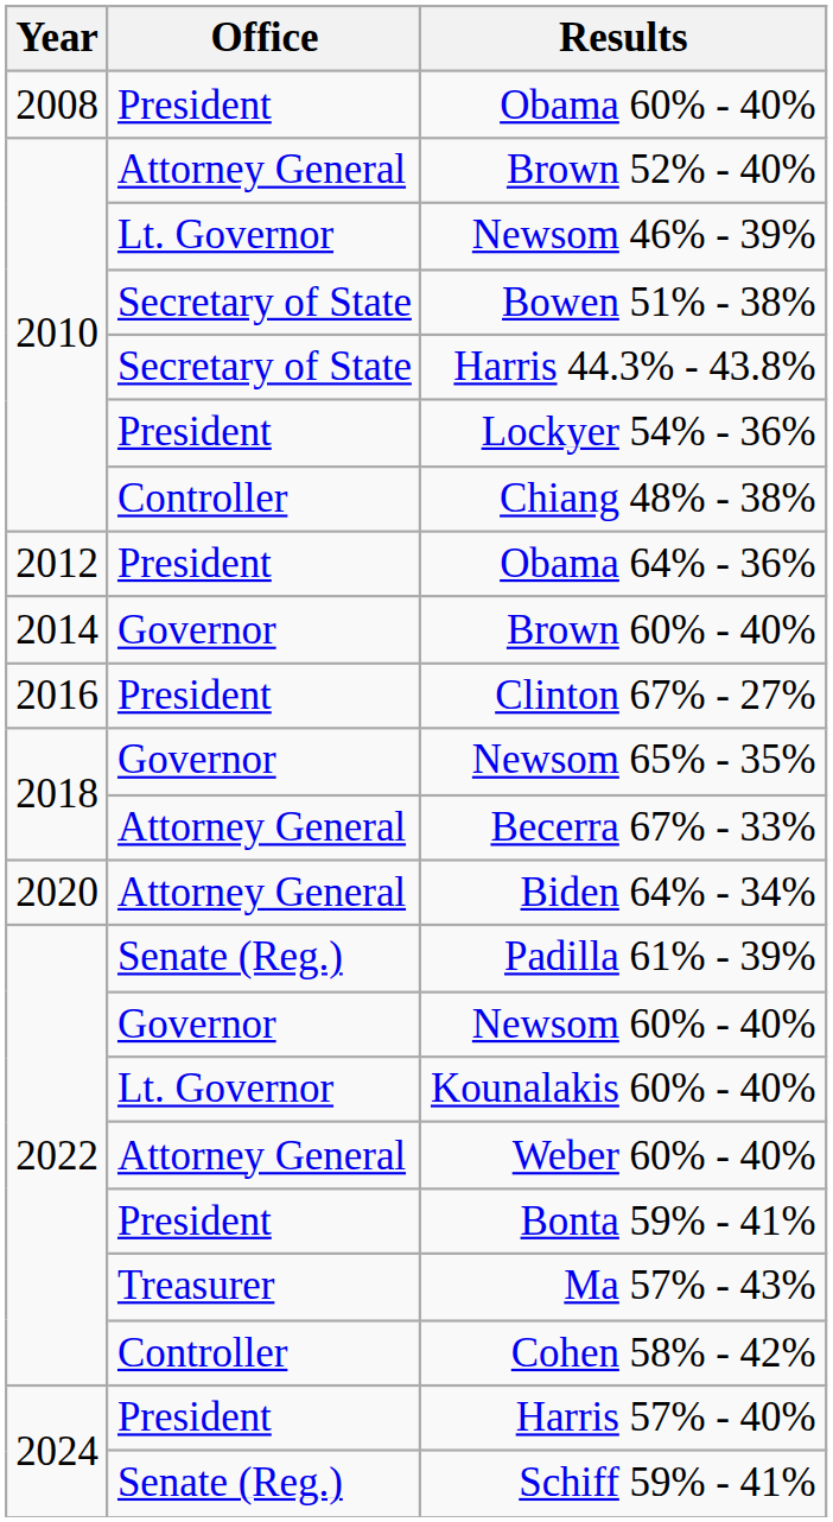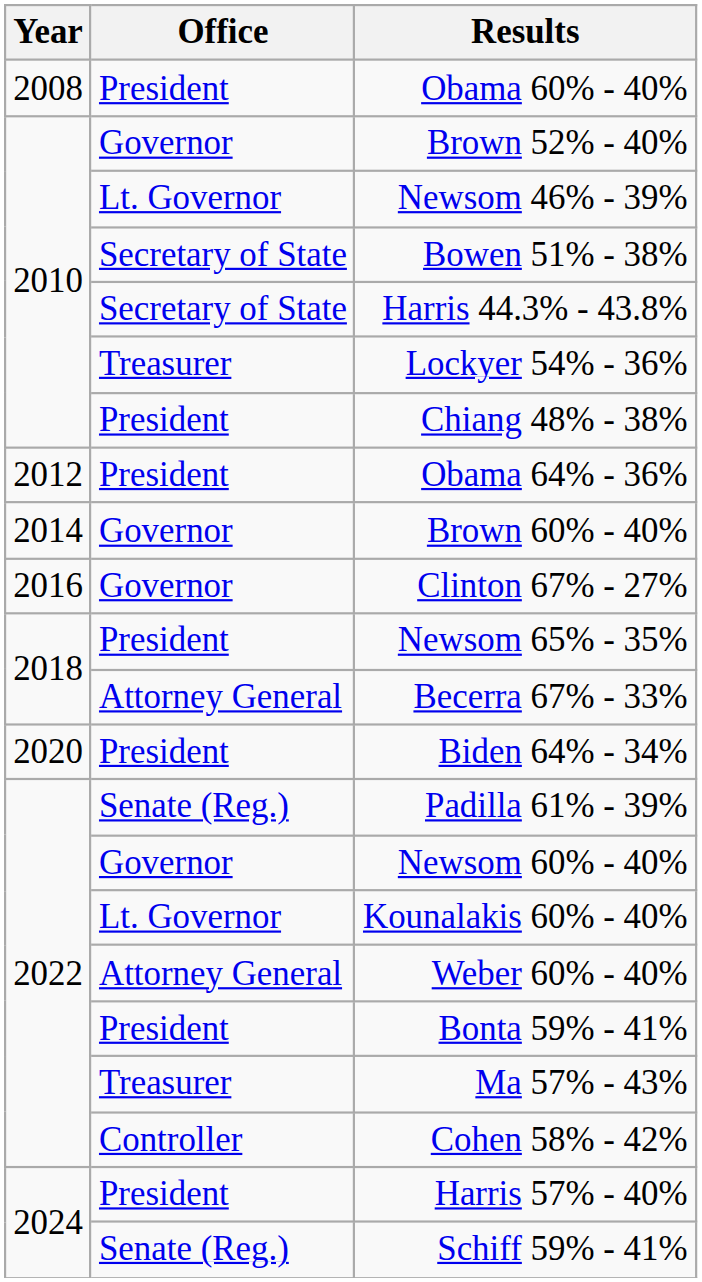Brown 52% - 40% | Office: Attorney General -> Governor
Lockyer 54% - 36% | Office: President -> Treasurer
Chiang 48% - 38% | Office: Controller -> President
Clinton 67% - 27% | Office: President -> Governor
Newsom 65% - 35% | Office: Governor -> President
Biden 64% - 34% | Office: Attorney General -> President
